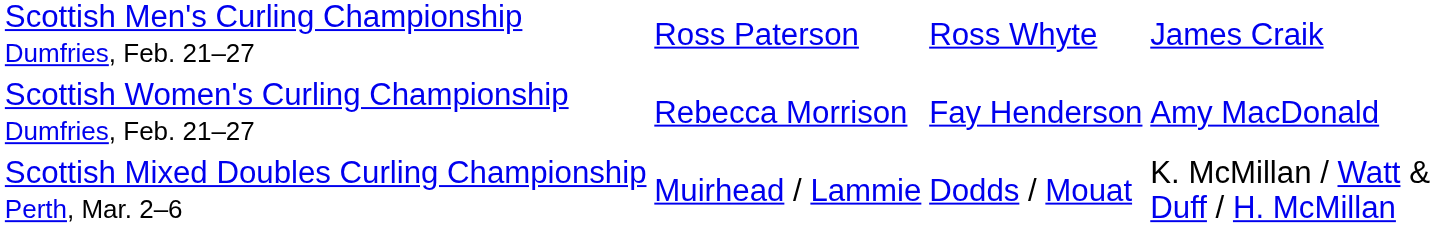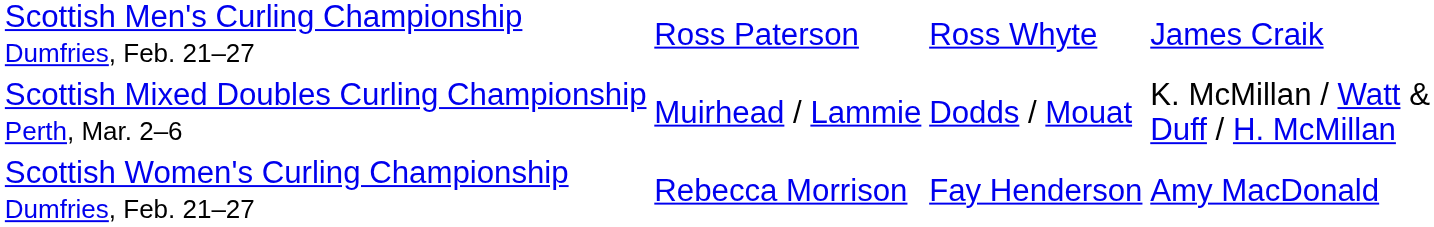rows swapped: Scottish Women's Curling Championship Dumfries, Feb. 21–27 <-> Scottish Mixed Doubles Curling Championship Perth, Mar. 2–6
